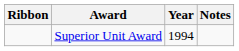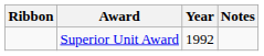Superior Unit Award | Year: 1994 -> 1992
